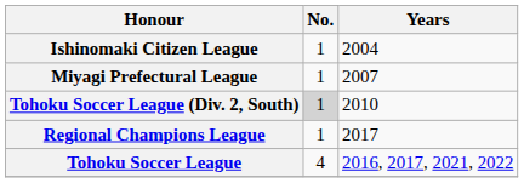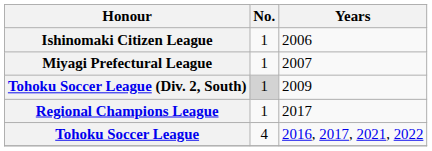Ishinomaki Citizen League | Years: 2004 -> 2006
Tohoku Soccer League (Div. 2, South) | Years: 2010 -> 2009
